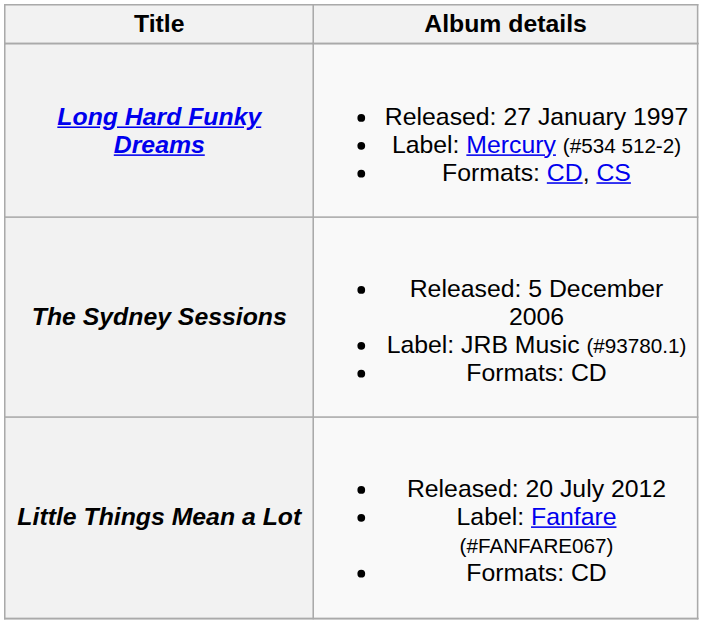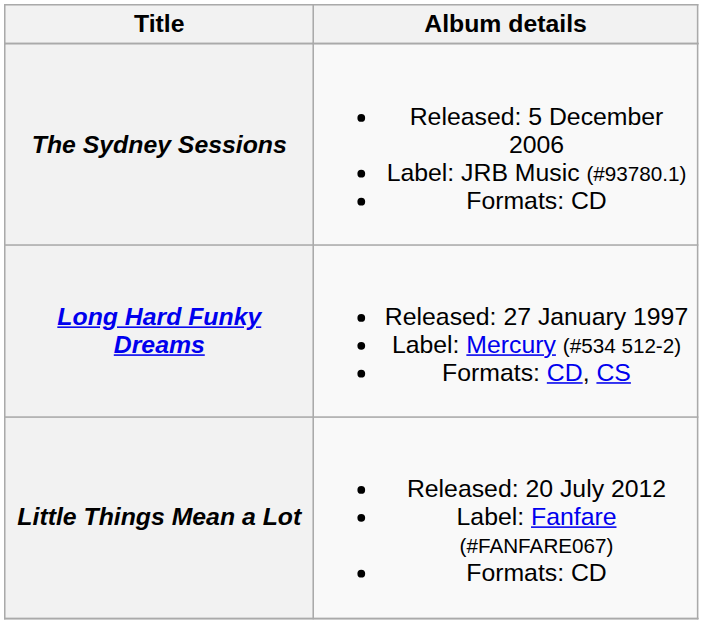rows swapped: Long Hard Funky Dreams <-> The Sydney Sessions
